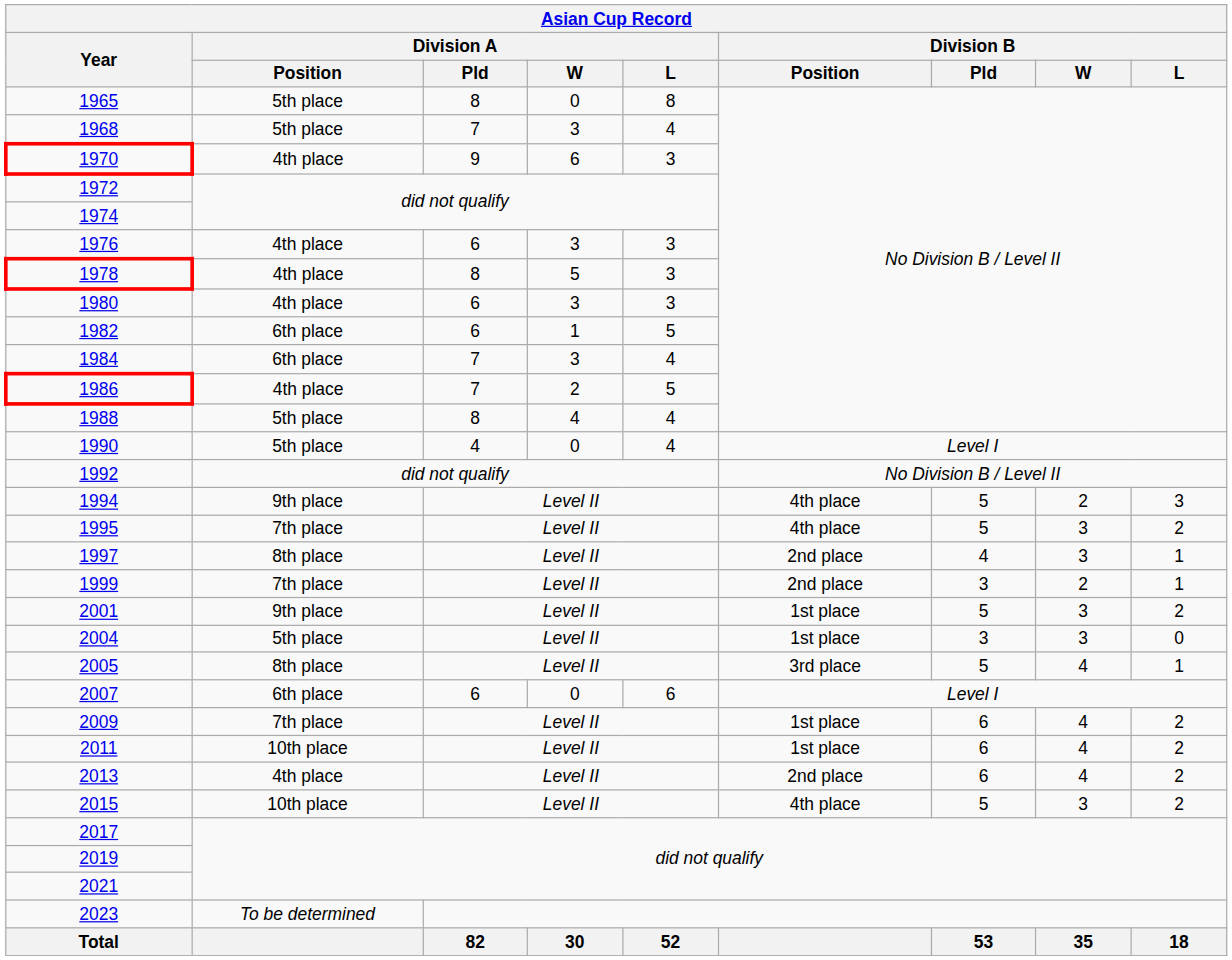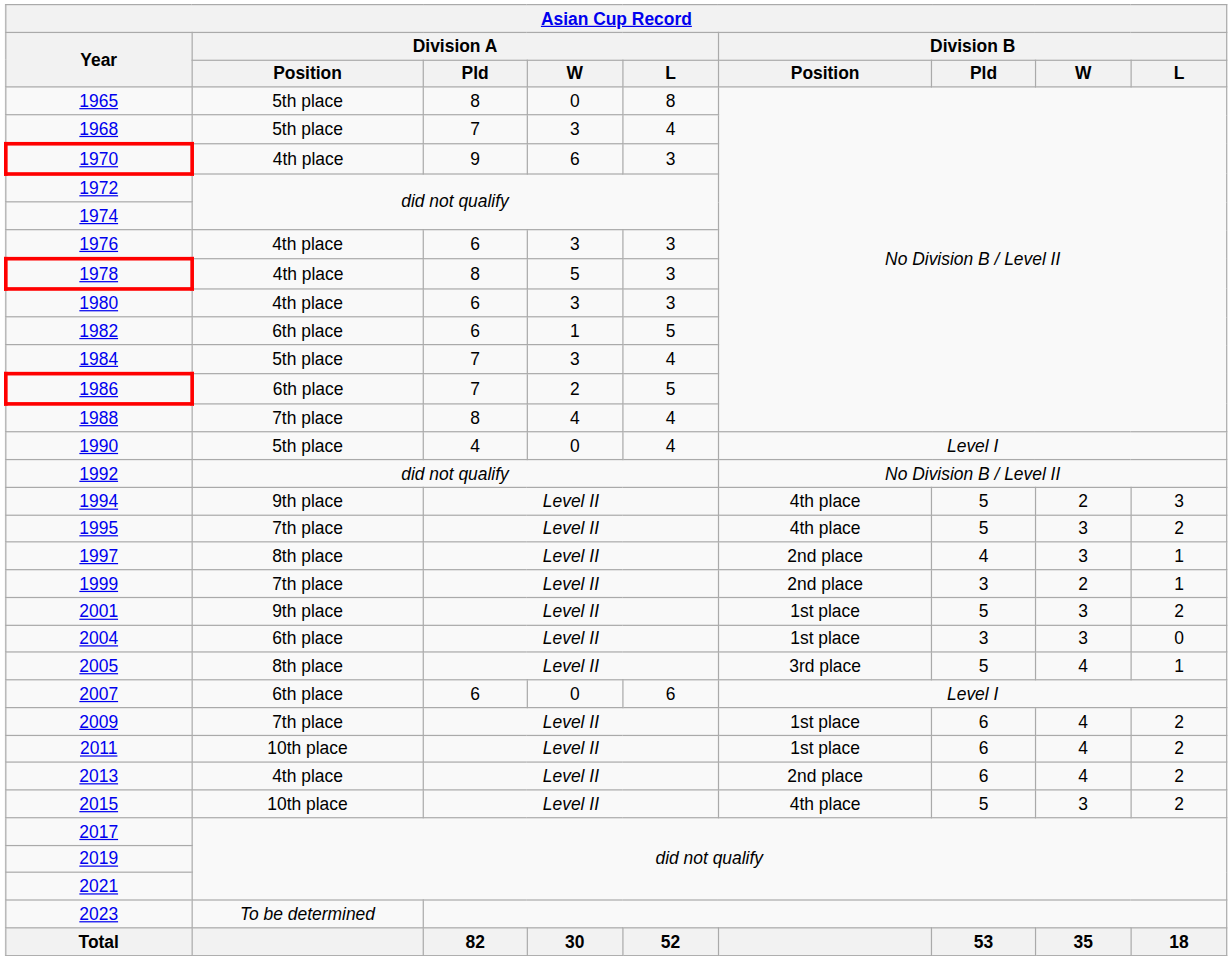1984 | Division A / Position: 6th place -> 5th place
1986 | Division A / Position: 4th place -> 6th place
1988 | Division A / Position: 5th place -> 7th place
2004 | Division A / Position: 5th place -> 6th place
